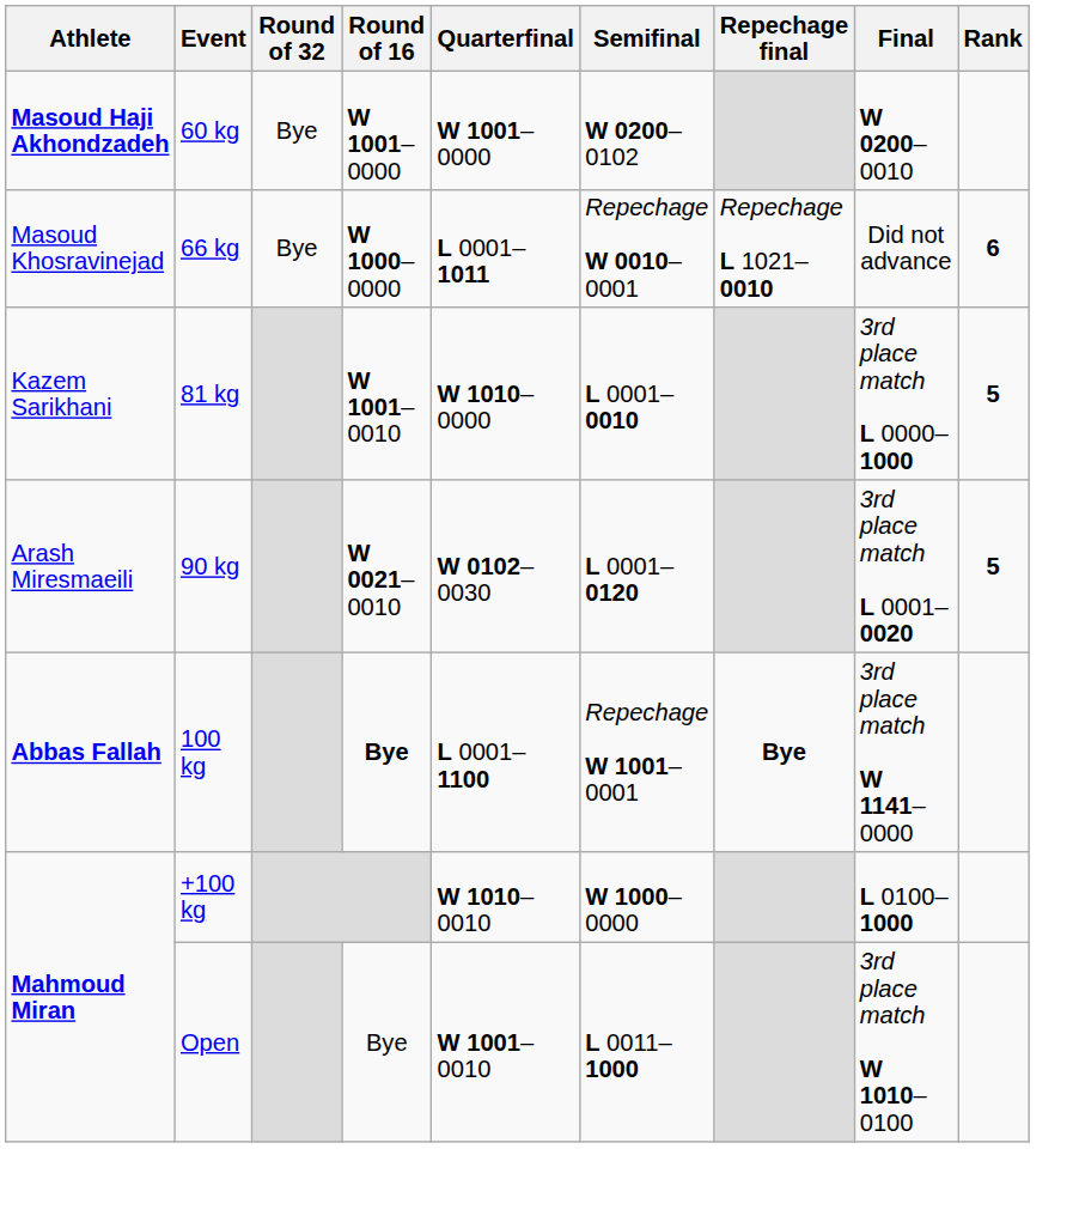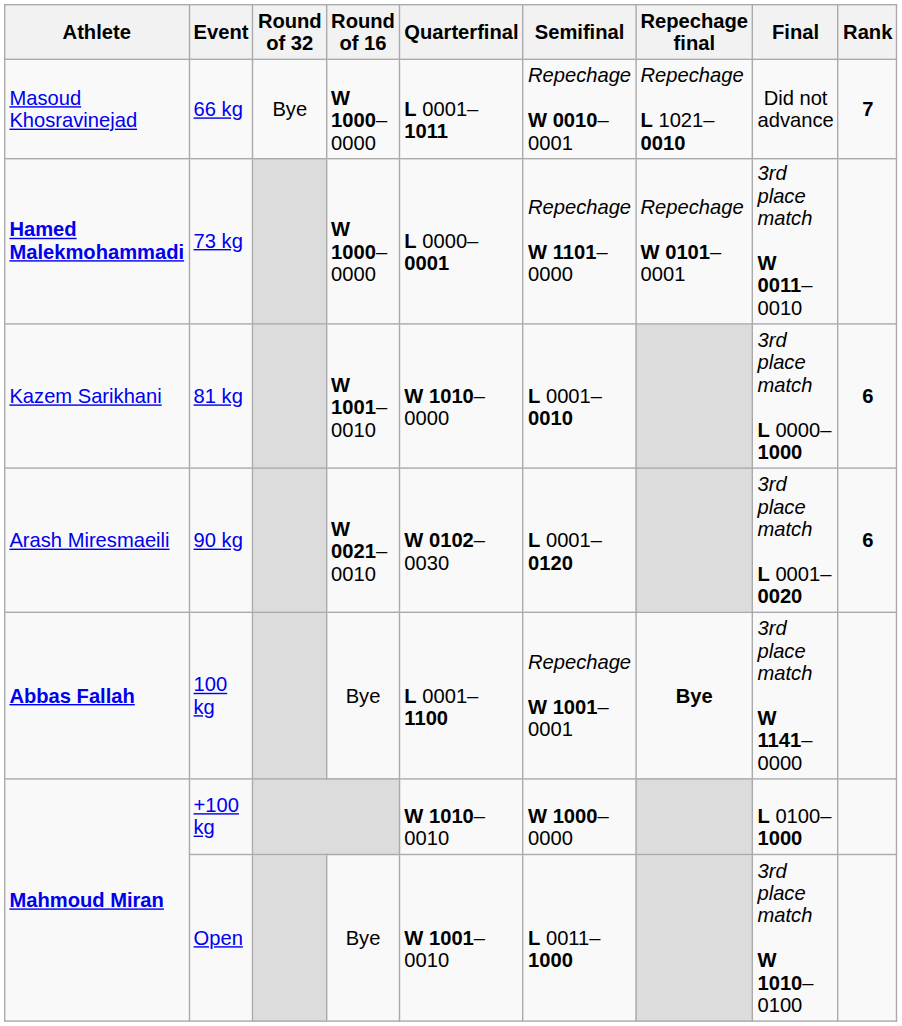- row: Masoud Haji Akhondzadeh | 60 kg | Bye | W 1001–0000 | W 1001–0000 | W 0200–0102 | W 0200–0010
66 kg | Rank: 6 -> 7
+ row: Hamed Malekmohammadi | 73 kg | W 1000–0000 | L 0000–0001 | Repechage W 1101–0000 | Repechage W 0101–0001 | 3rd place match W 0011–0010
81 kg | Rank: 5 -> 6
90 kg | Rank: 5 -> 6
100 kg | Round of 16: bold -> normal
